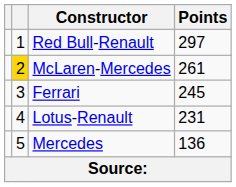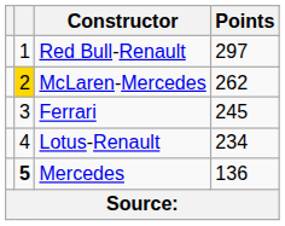McLaren-Mercedes | Points: 261 -> 262
Lotus-Renault | Points: 231 -> 234
Mercedes | column 2: normal -> bold
